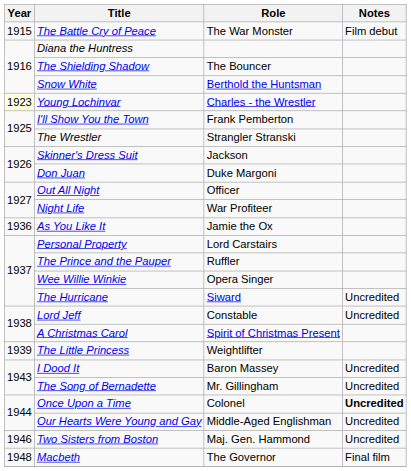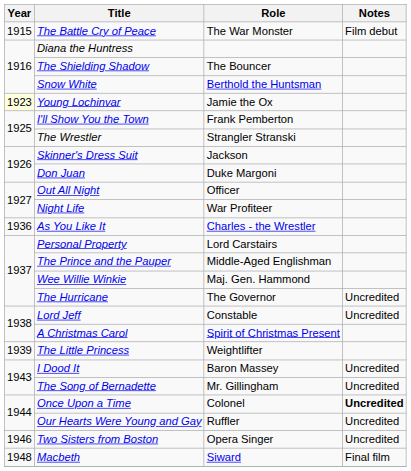Young Lochinvar | Role: Charles - the Wrestler -> Jamie the Ox
As You Like It | Role: Jamie the Ox -> Charles - the Wrestler
The Prince and the Pauper | Role: Ruffler -> Middle-Aged Englishman
Wee Willie Winkie | Role: Opera Singer -> Maj. Gen. Hammond
The Hurricane | Role: Siward -> The Governor
Our Hearts Were Young and Gay | Role: Middle-Aged Englishman -> Ruffler
Two Sisters from Boston | Role: Maj. Gen. Hammond -> Opera Singer
Macbeth | Role: The Governor -> Siward
